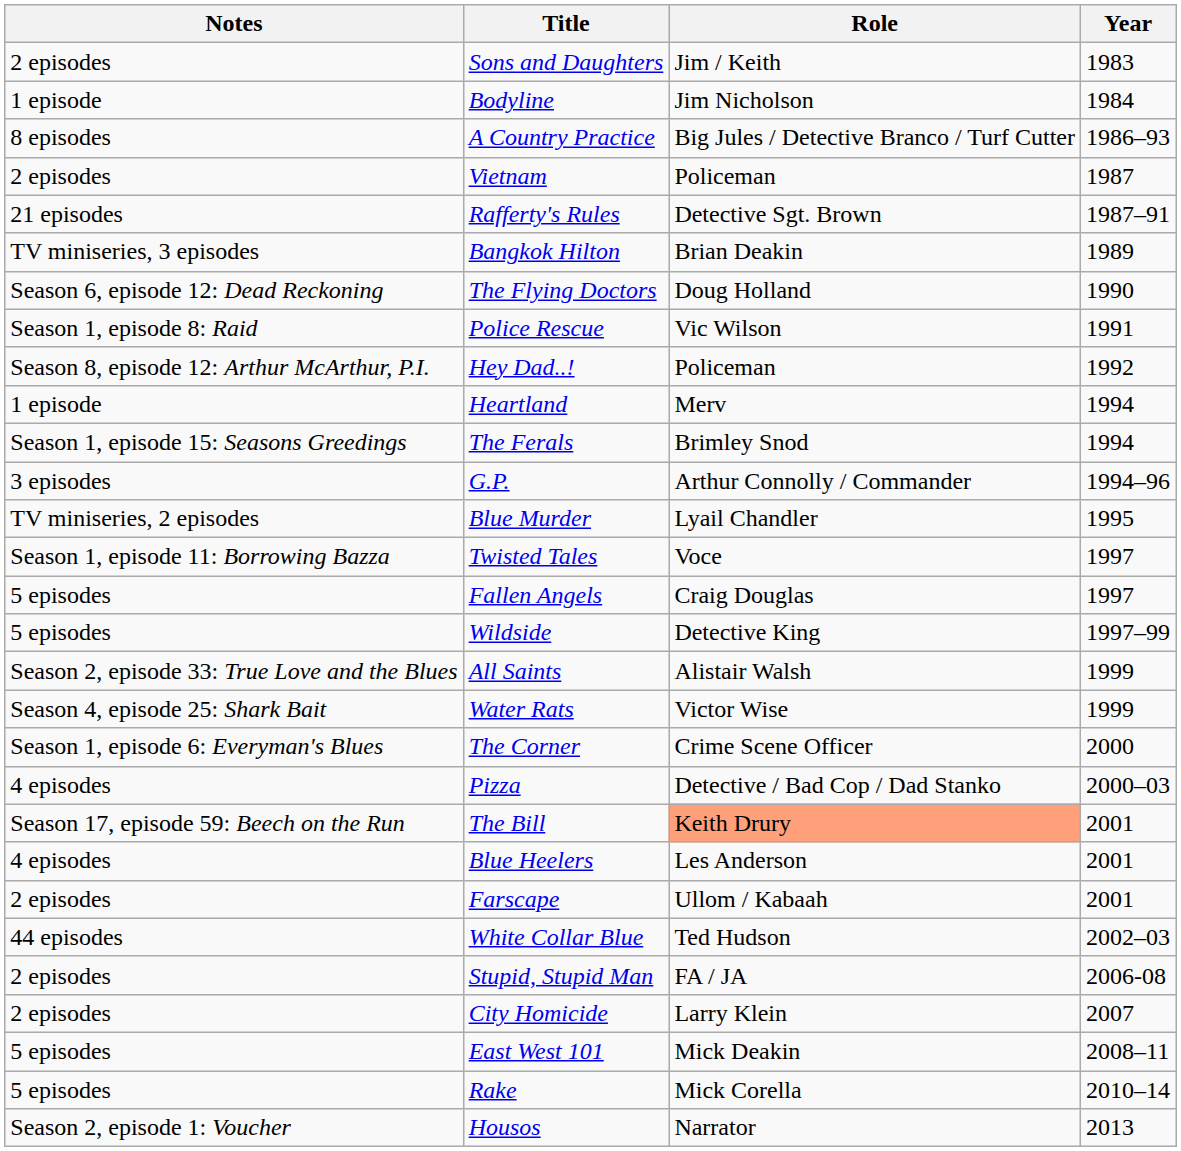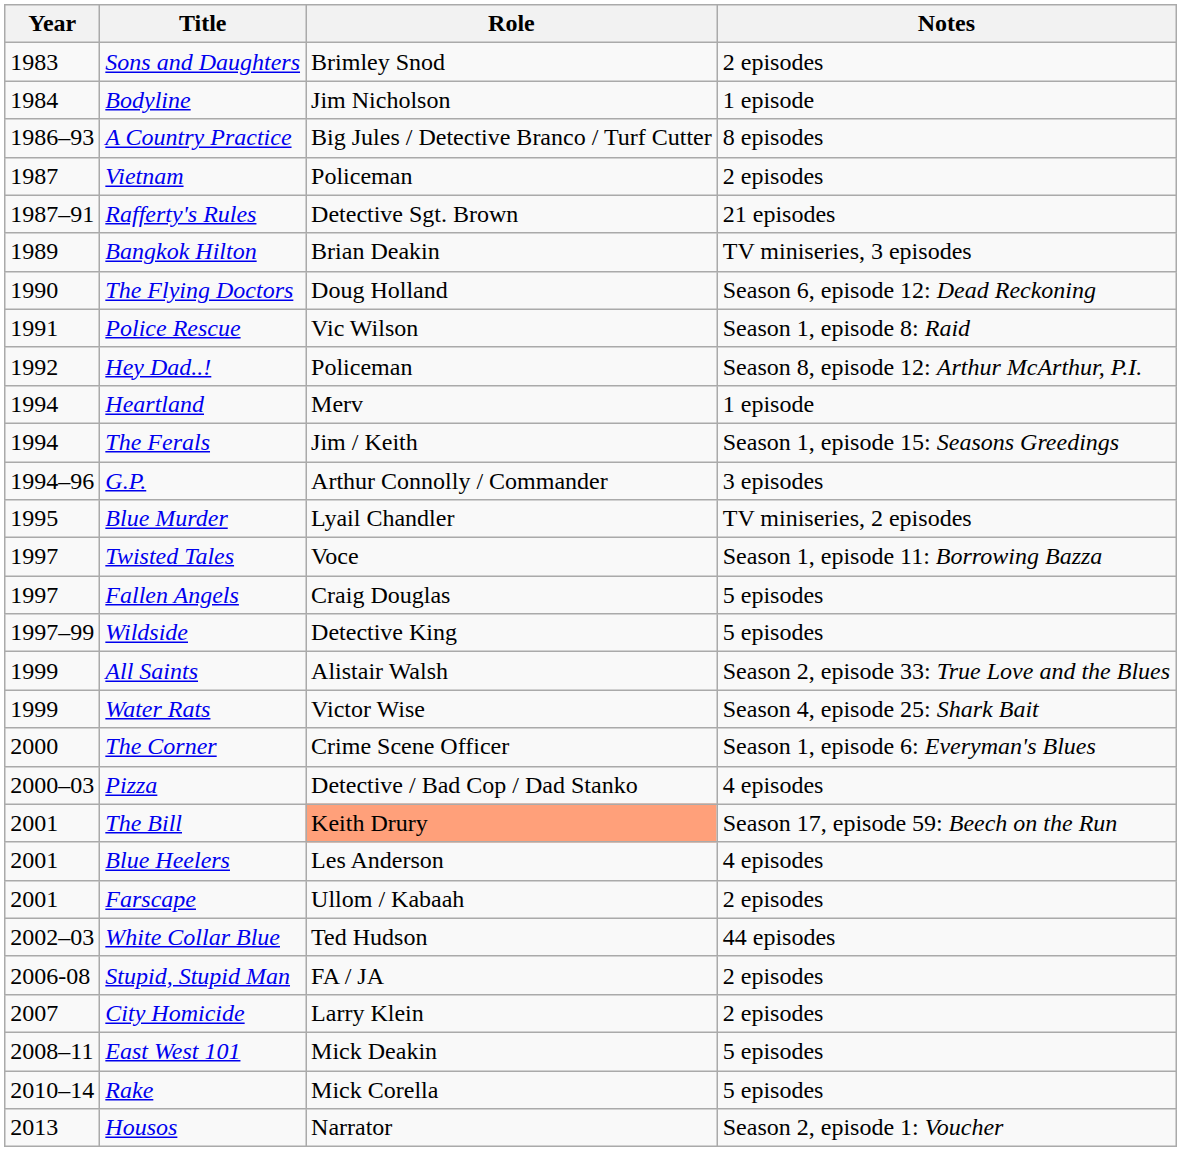columns swapped: Year <-> Notes
Sons and Daughters | Role: Jim / Keith -> Brimley Snod
The Ferals | Role: Brimley Snod -> Jim / Keith
